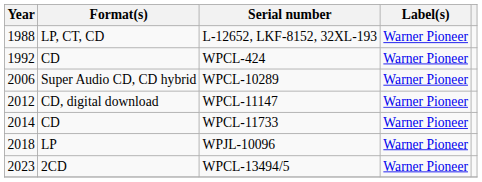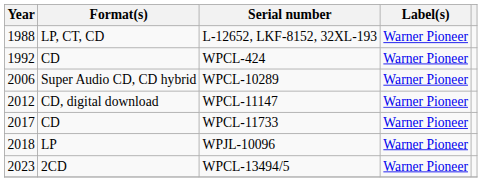WPCL-11733 | Year: 2014 -> 2017
